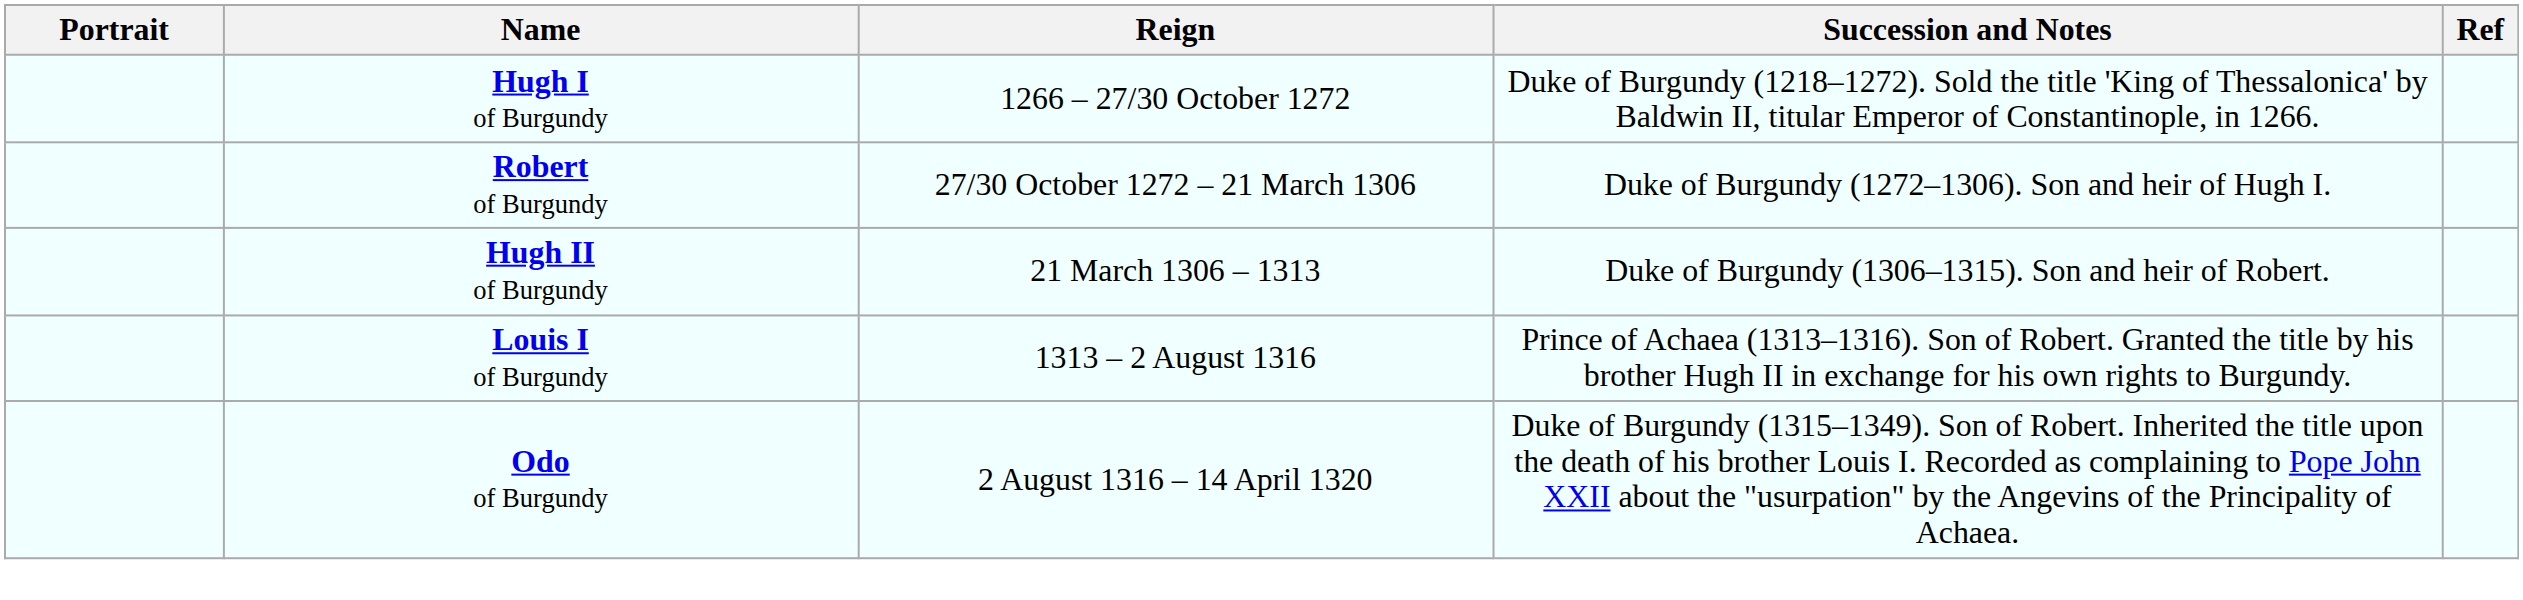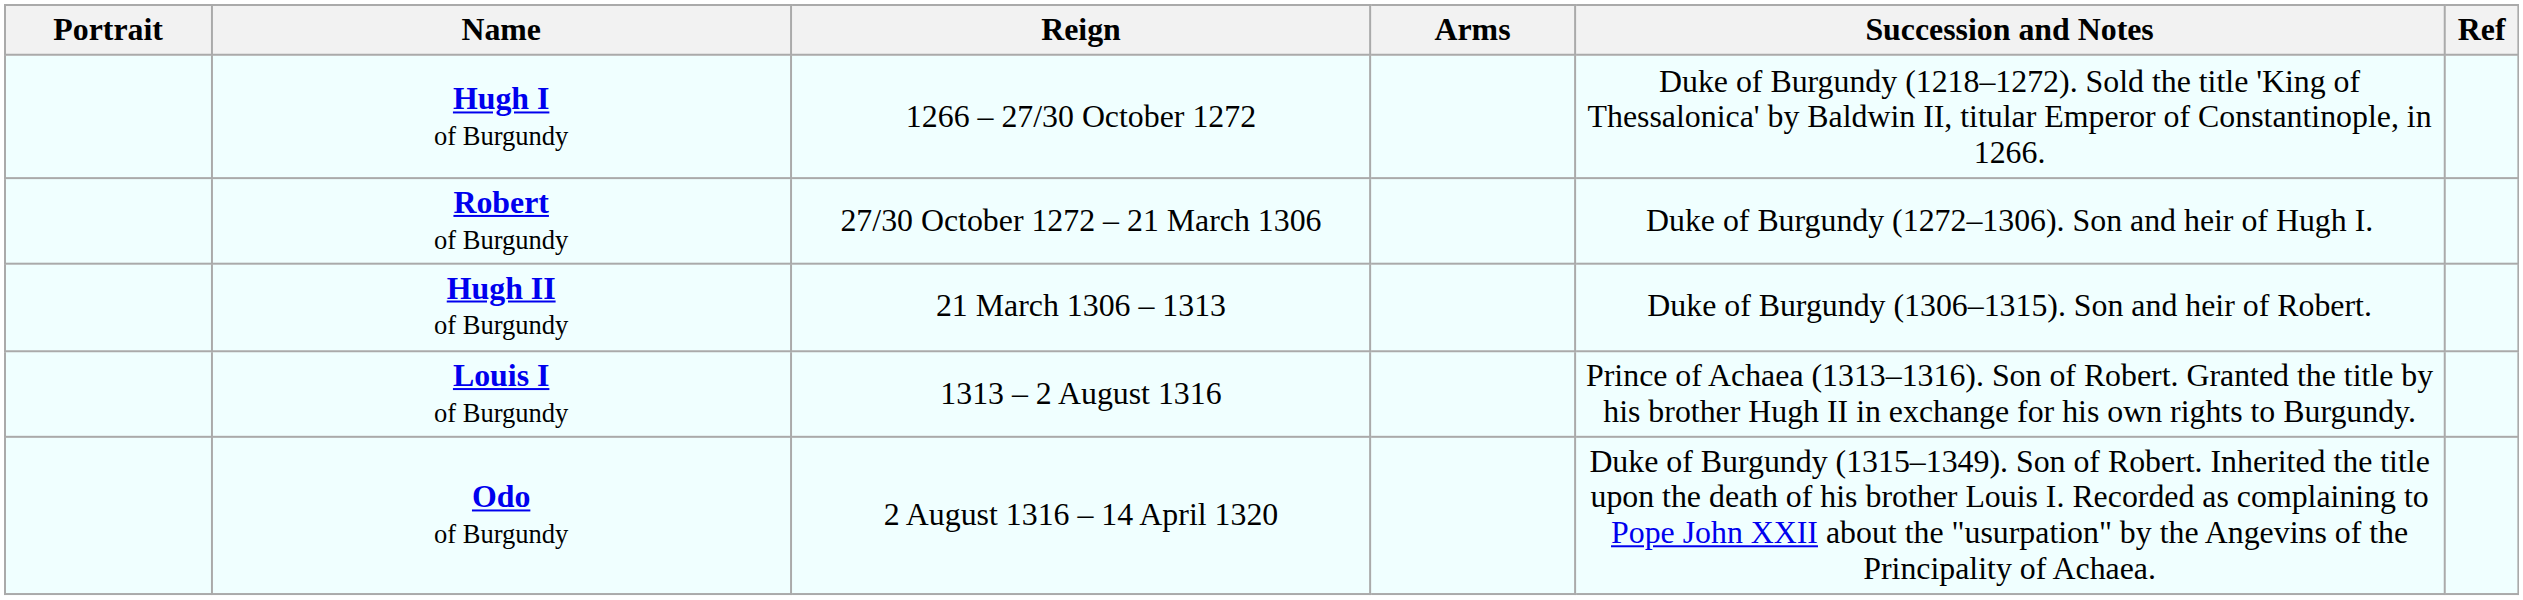+ column: Arms
